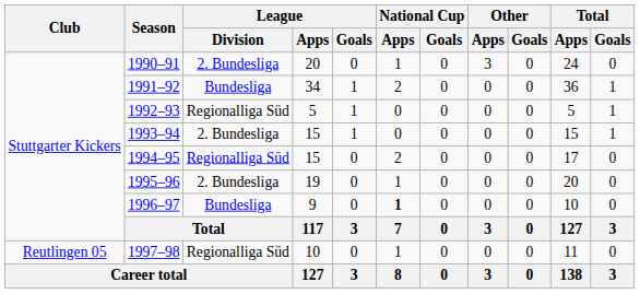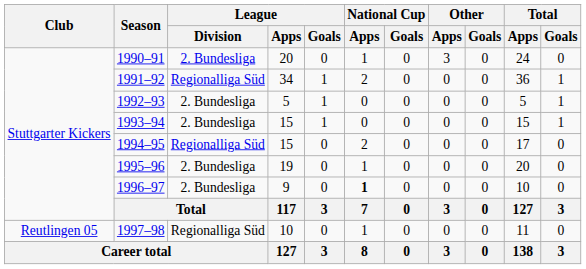1991–92 | League / Division: Bundesliga -> Regionalliga Süd
1992–93 | League / Division: Regionalliga Süd -> 2. Bundesliga
1996–97 | League / Division: Bundesliga -> 2. Bundesliga
